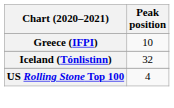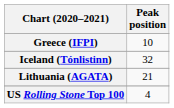+ row: Lithuania (AGATA) | 21
